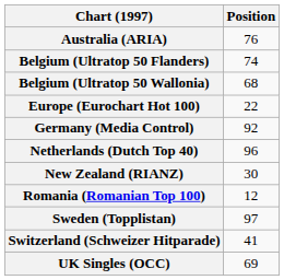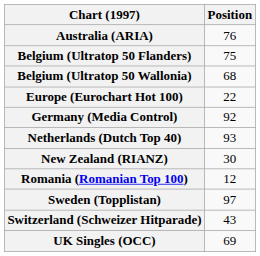Belgium (Ultratop 50 Flanders) | Position: 74 -> 75
Netherlands (Dutch Top 40) | Position: 96 -> 93
Switzerland (Schweizer Hitparade) | Position: 41 -> 43
